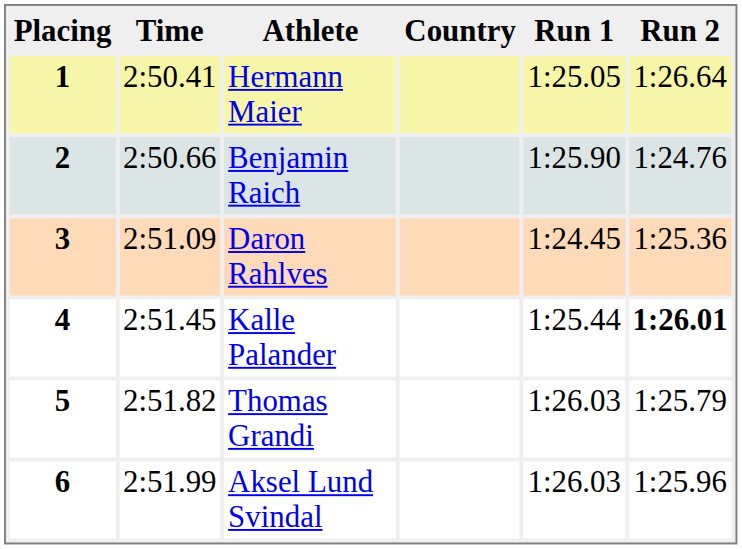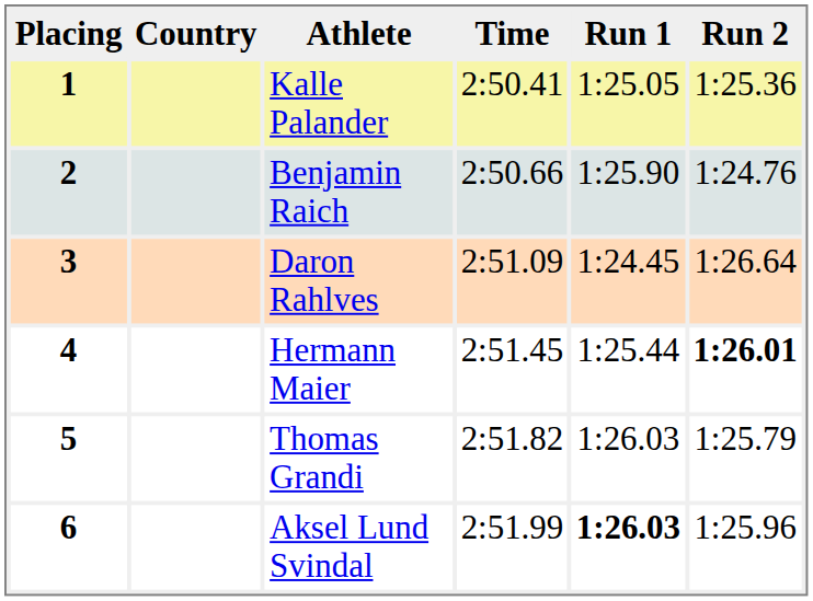columns swapped: Country <-> Time
1 | Athlete: Hermann Maier -> Kalle Palander
1 | Run 2: 1:26.64 -> 1:25.36
3 | Run 2: 1:25.36 -> 1:26.64
4 | Athlete: Kalle Palander -> Hermann Maier
6 | Run 1: normal -> bold
